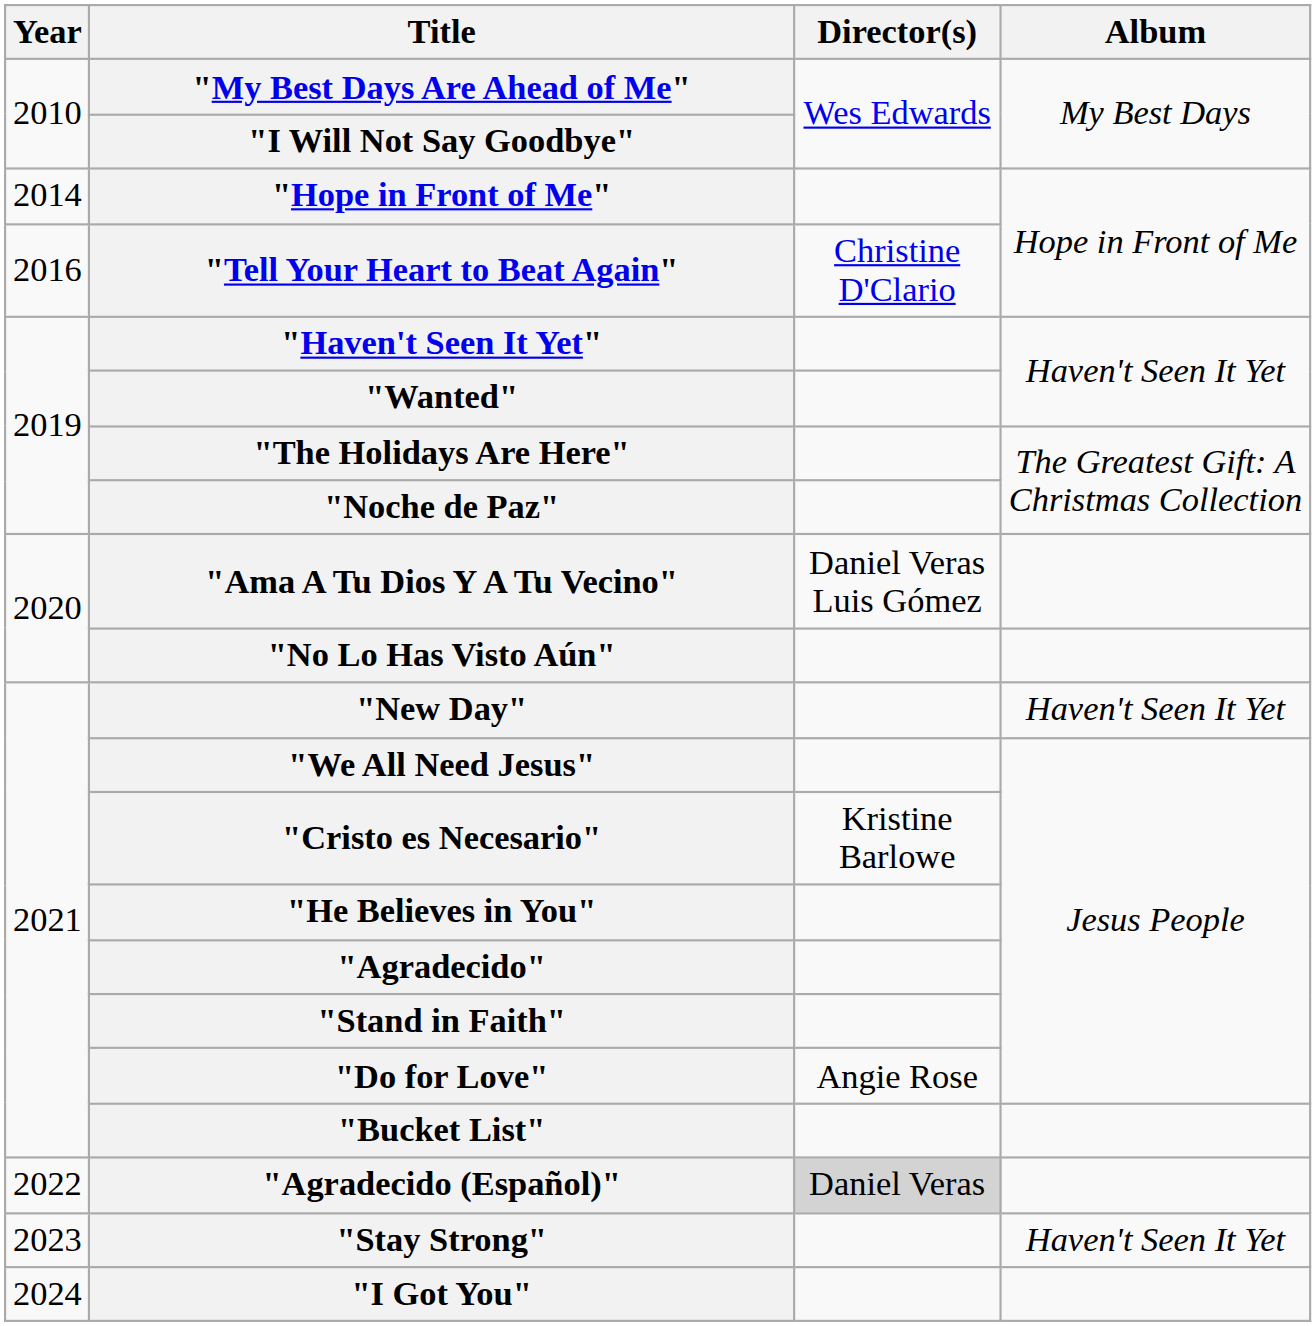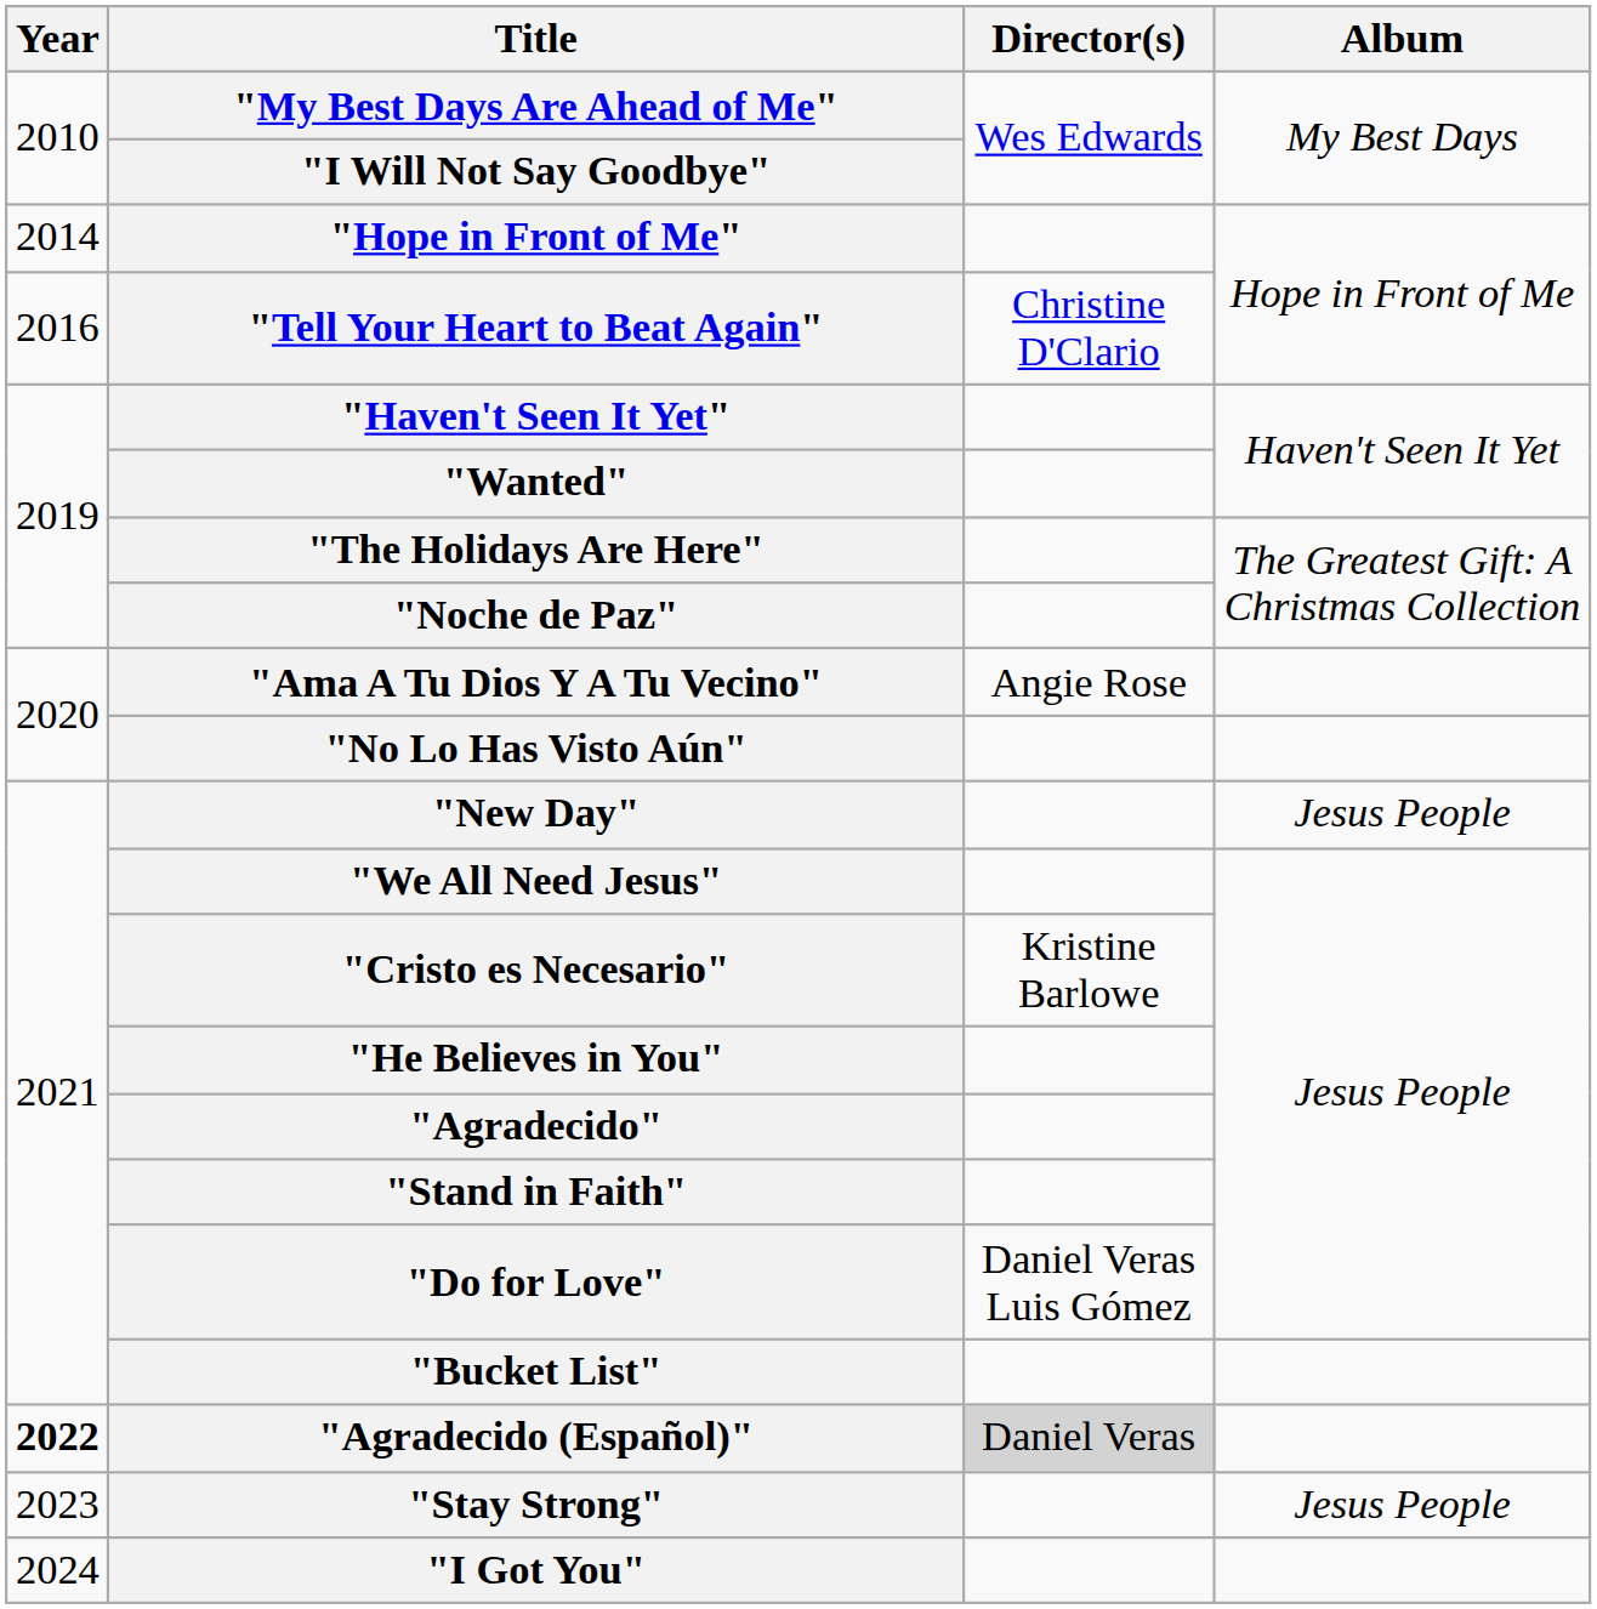"Ama A Tu Dios Y A Tu Vecino" | Director(s): Daniel Veras Luis Gómez -> Angie Rose
"New Day" | Album: Haven't Seen It Yet -> Jesus People
"Do for Love" | Director(s): Angie Rose -> Daniel Veras Luis Gómez
"Agradecido (Español)" | Year: normal -> bold
"Stay Strong" | Album: Haven't Seen It Yet -> Jesus People
